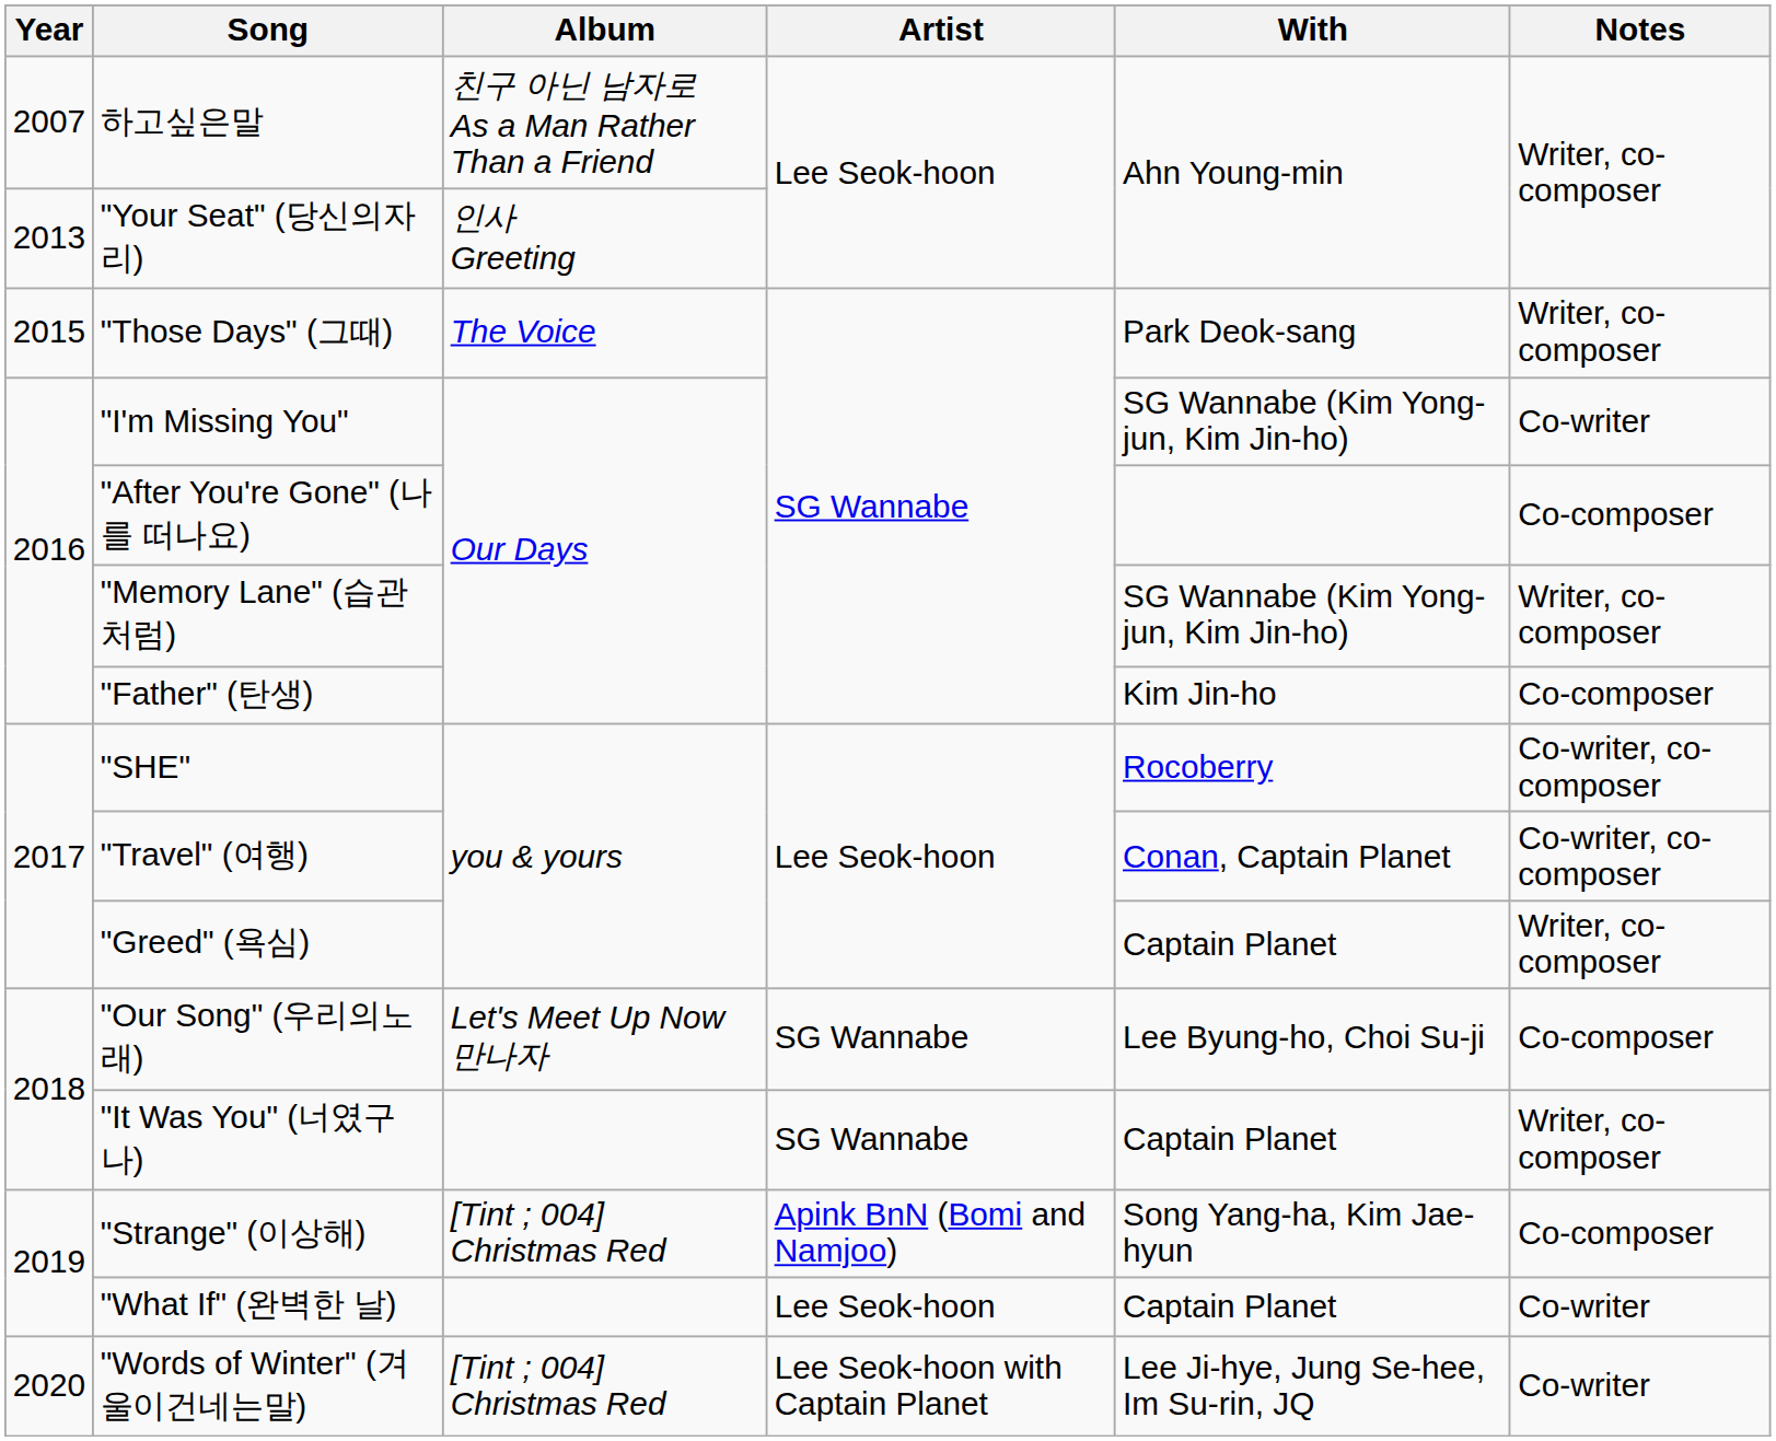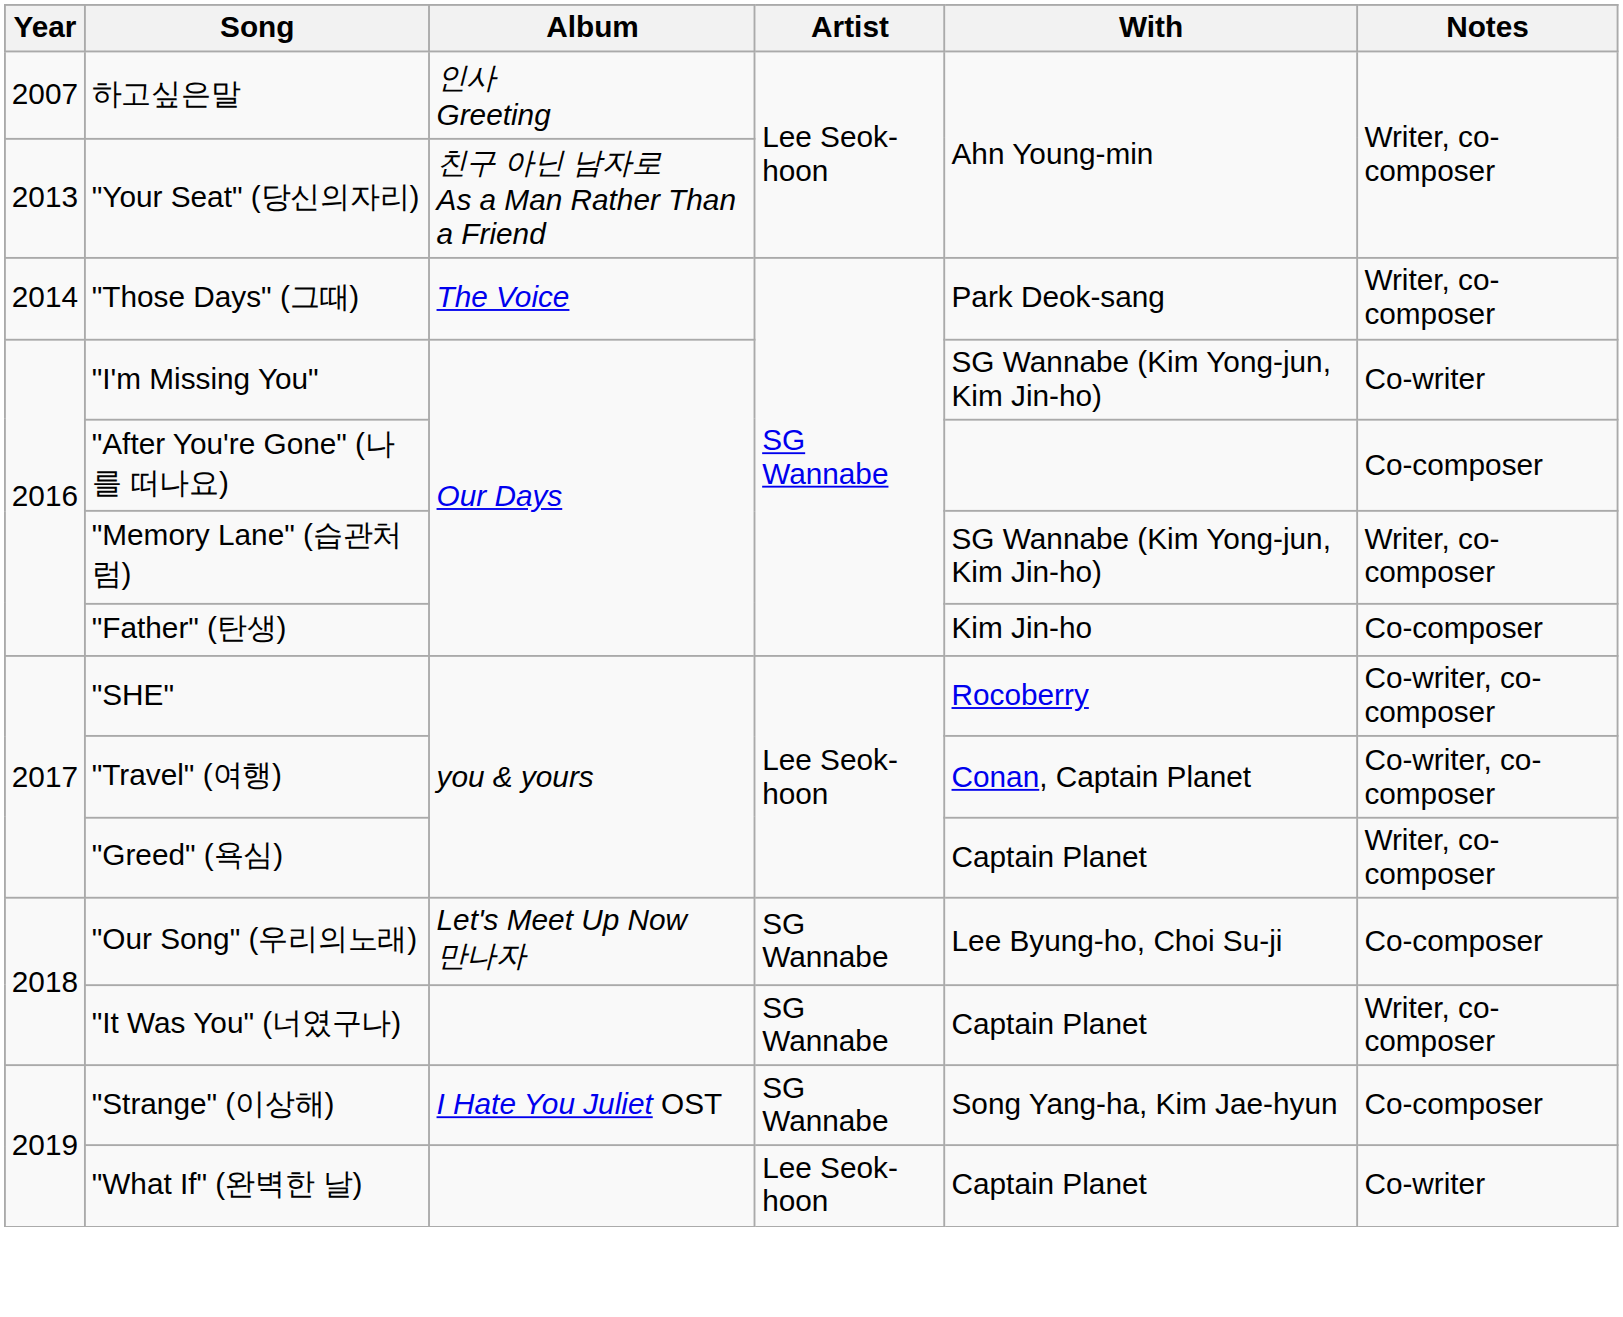하고싶은말 | Album: 친구 아닌 남자로 As a Man Rather Than a Friend -> 인사 Greeting
"Your Seat" (당신의자리) | Album: 인사 Greeting -> 친구 아닌 남자로 As a Man Rather Than a Friend
"Those Days" (그때) | Year: 2015 -> 2014
"Strange" (이상해) | Album: [Tint ; 004] Christmas Red -> I Hate You Juliet OST
"Strange" (이상해) | Artist: Apink BnN (Bomi and Namjoo) -> SG Wannabe
- row: 2020 | "Words of Winter" (겨울이건네는말) | [Tint ; 004] Christmas Red | Lee Seok-hoon with Captain Planet | Lee Ji-hye, Jung Se-hee, Im Su-rin, JQ | Co-writer
